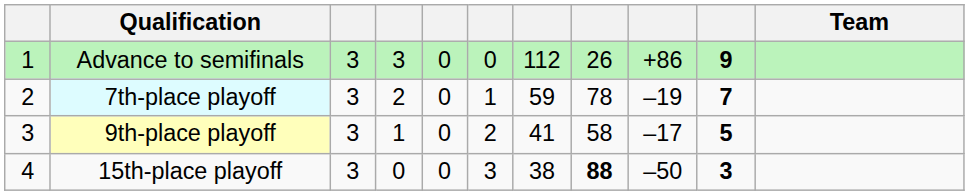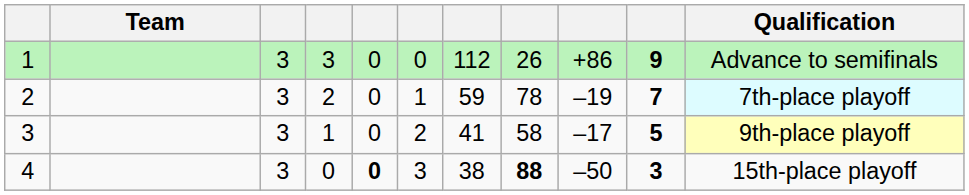columns swapped: Team <-> Qualification
4 | column 5: normal -> bold
